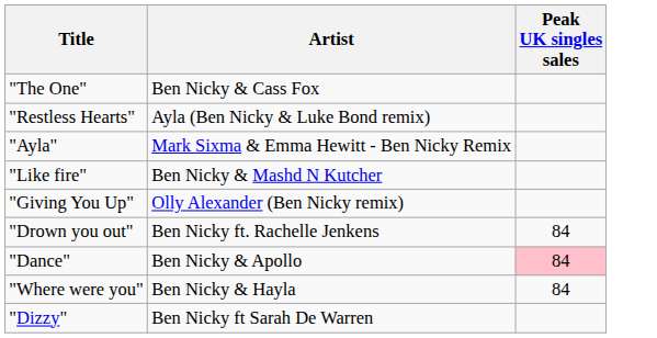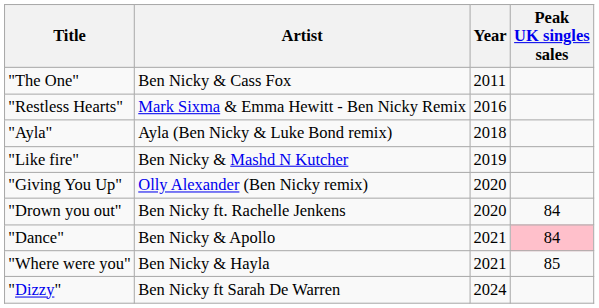+ column: Year | 2011 | 2016 | 2018 | 2019 | 2020 | 2020 | 2021 | 2021 | 2024
"Restless Hearts" | Artist: Ayla (Ben Nicky & Luke Bond remix) -> Mark Sixma & Emma Hewitt - Ben Nicky Remix
"Ayla" | Artist: Mark Sixma & Emma Hewitt - Ben Nicky Remix -> Ayla (Ben Nicky & Luke Bond remix)
"Where were you" | Peak UK singles sales: 84 -> 85
